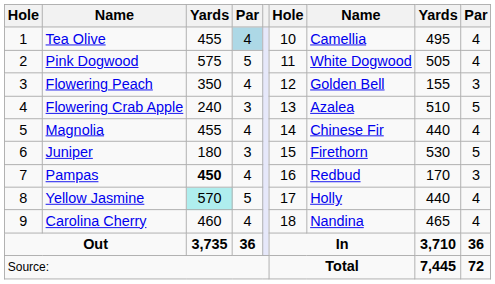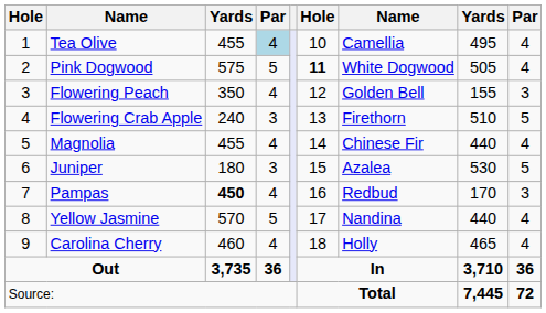Pink Dogwood | column 6: normal -> bold
Flowering Crab Apple | column 7: Azalea -> Firethorn
Juniper | column 7: Firethorn -> Azalea
Yellow Jasmine | column 3: paleturquoise background -> no background
Yellow Jasmine | column 7: Holly -> Nandina
Carolina Cherry | column 7: Nandina -> Holly
